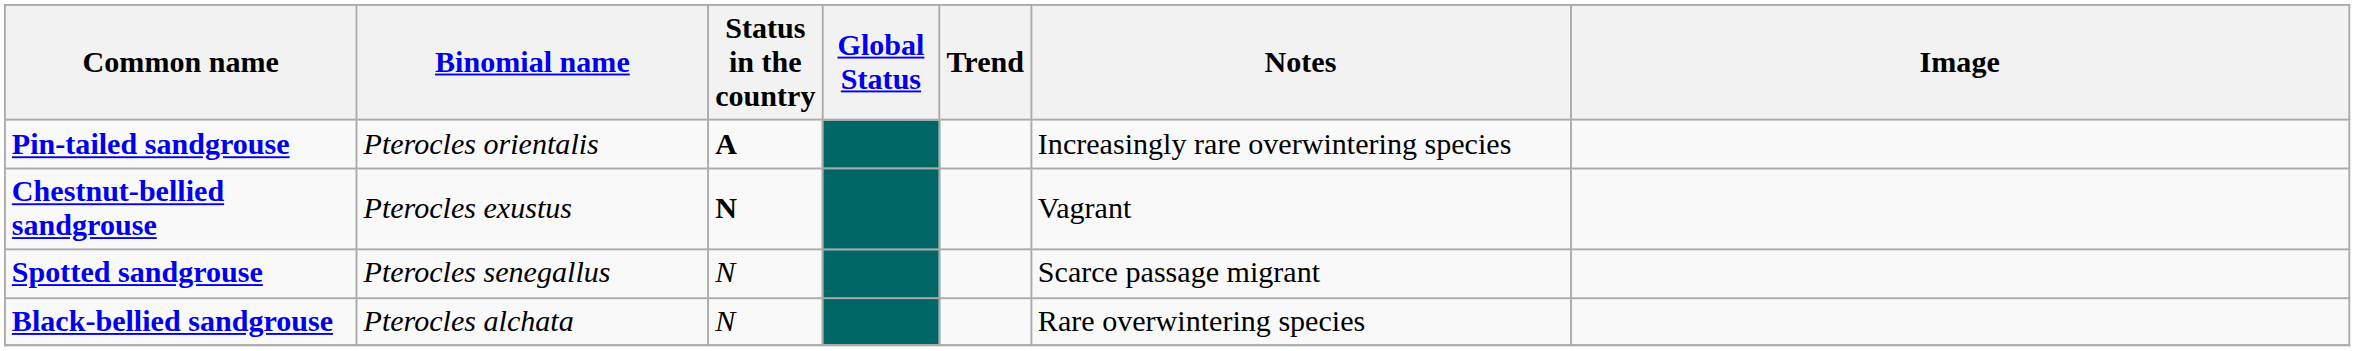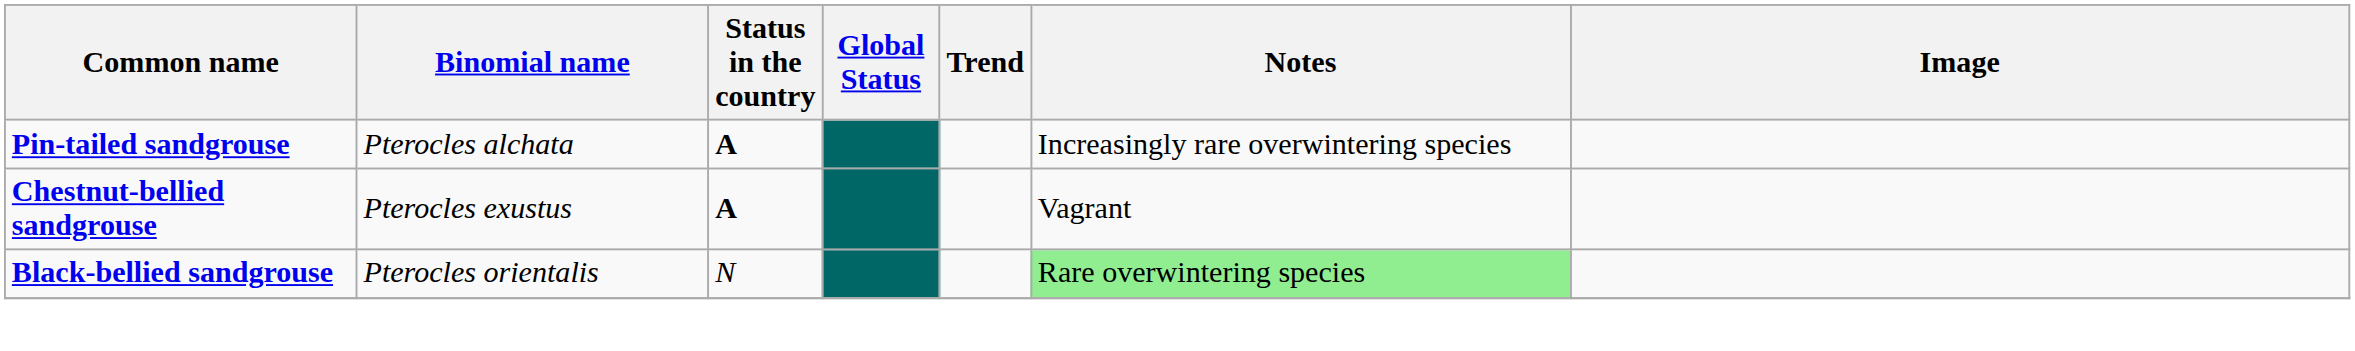Pin-tailed sandgrouse | Binomial name: Pterocles orientalis -> Pterocles alchata
Chestnut-bellied sandgrouse | Status in the country: N -> A
- row: Spotted sandgrouse | Pterocles senegallus | N | Scarce passage migrant
Black-bellied sandgrouse | Binomial name: Pterocles alchata -> Pterocles orientalis
Black-bellied sandgrouse | Notes: no background -> lightgreen background
